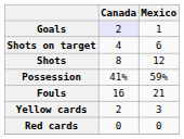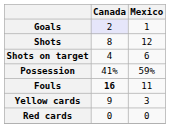rows swapped: Shots <-> Shots on target
Fouls | Canada: normal -> bold
Fouls | Mexico: 21 -> 11
Yellow cards | Canada: 2 -> 9
